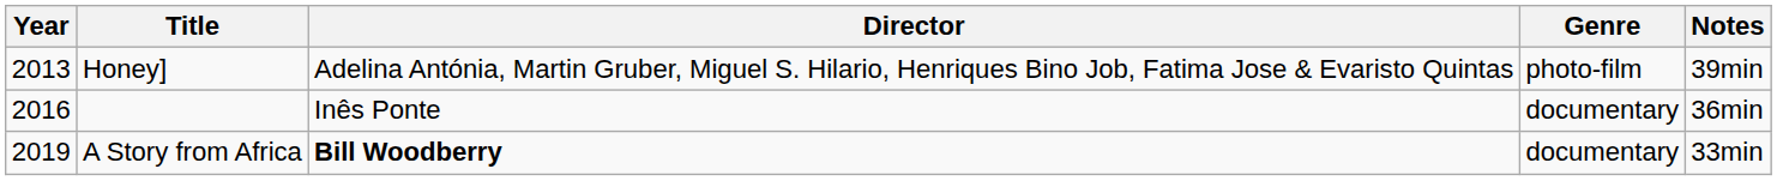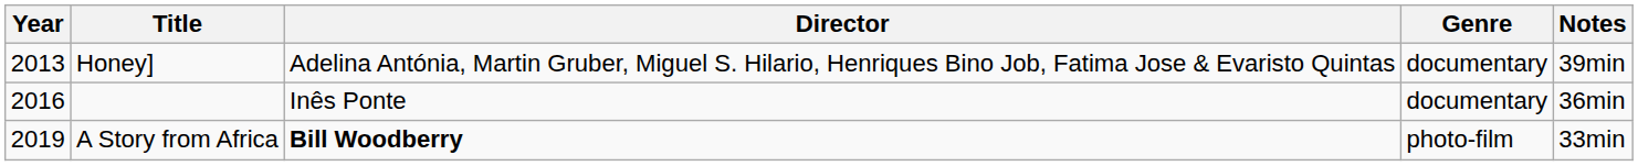Honey] | Genre: photo-film -> documentary
A Story from Africa | Genre: documentary -> photo-film
